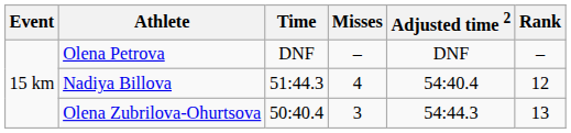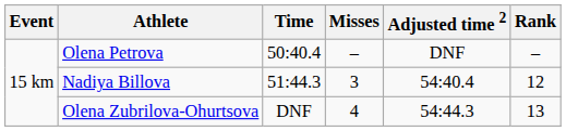Olena Petrova | Time: DNF -> 50:40.4
Nadiya Billova | Misses: 4 -> 3
Olena Zubrilova-Ohurtsova | Time: 50:40.4 -> DNF
Olena Zubrilova-Ohurtsova | Misses: 3 -> 4
